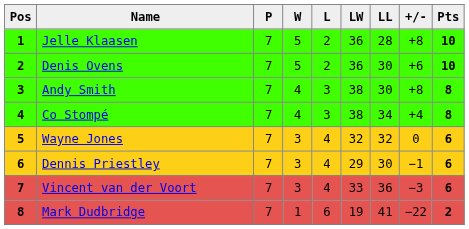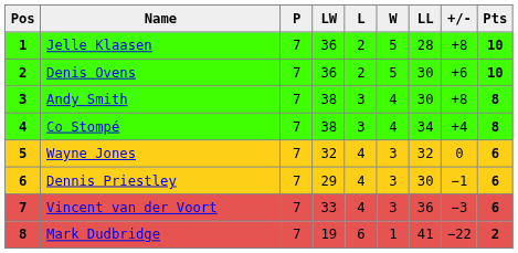columns swapped: W <-> LW
